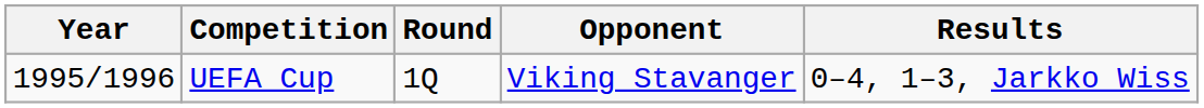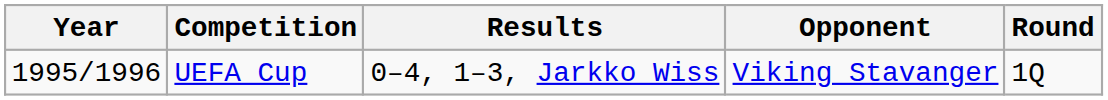columns swapped: Round <-> Results
